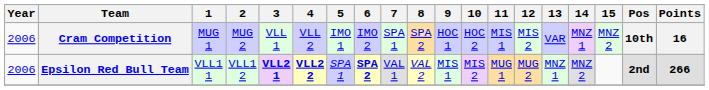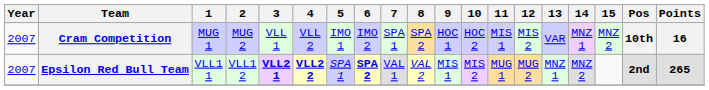Cram Competition | Year: 2006 -> 2007
Epsilon Red Bull Team | Year: 2006 -> 2007
Epsilon Red Bull Team | Points: 266 -> 265
